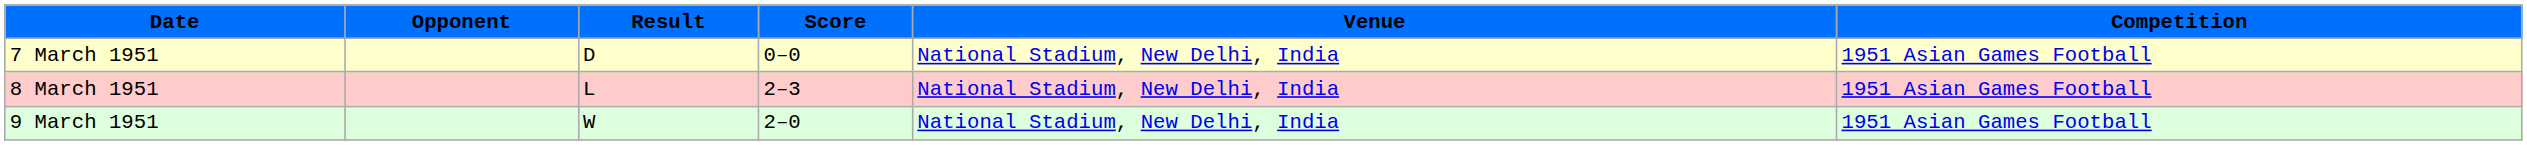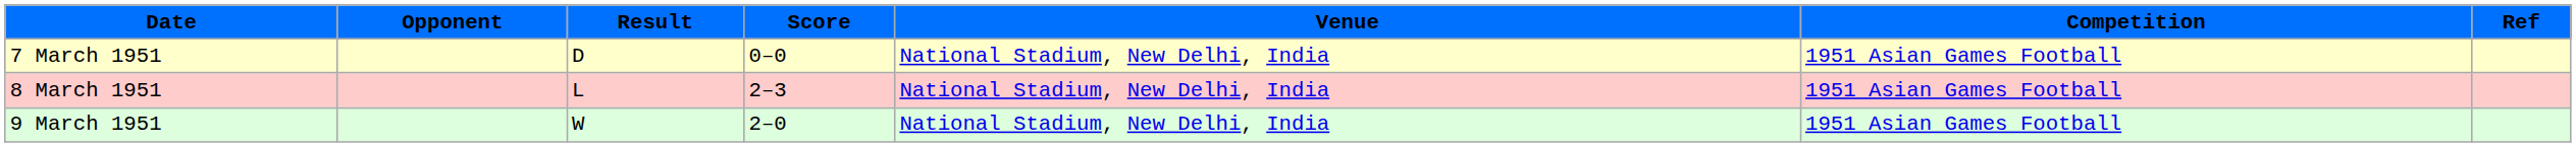+ column: Ref
